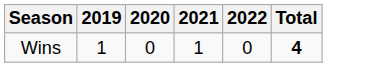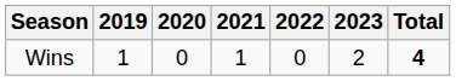+ column: 2023 | 2
